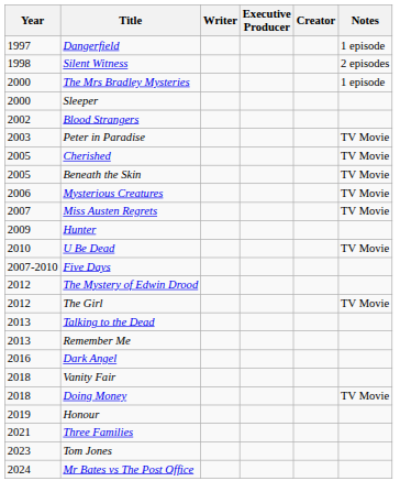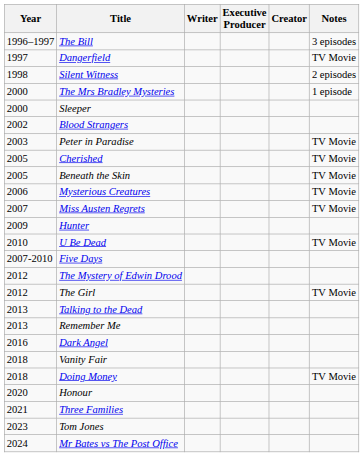+ row: 1996–1997 | The Bill | 3 episodes
Dangerfield | Notes: 1 episode -> TV Movie
Honour | Year: 2019 -> 2020
